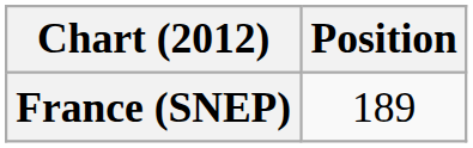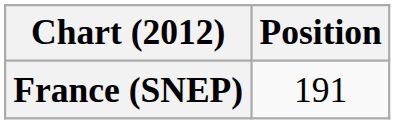France (SNEP) | Position: 189 -> 191
